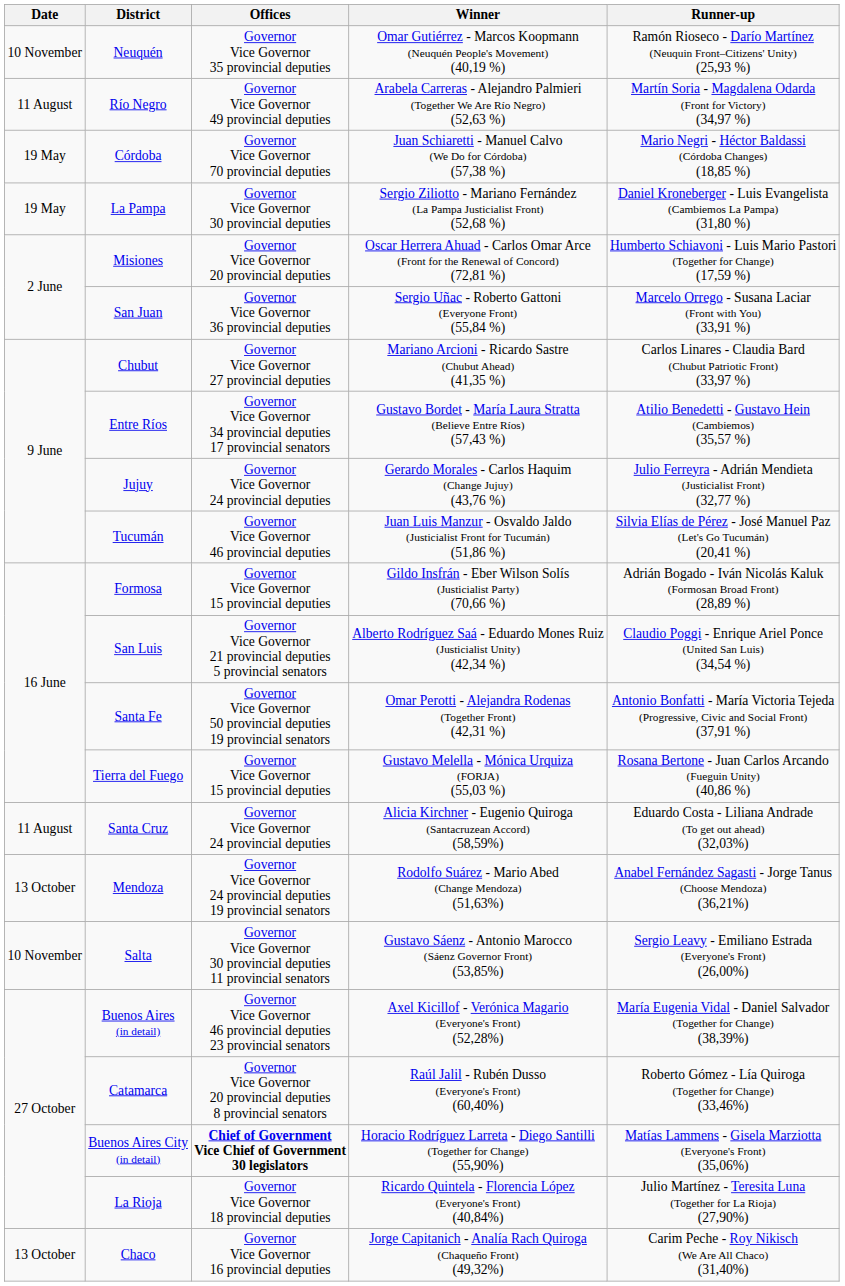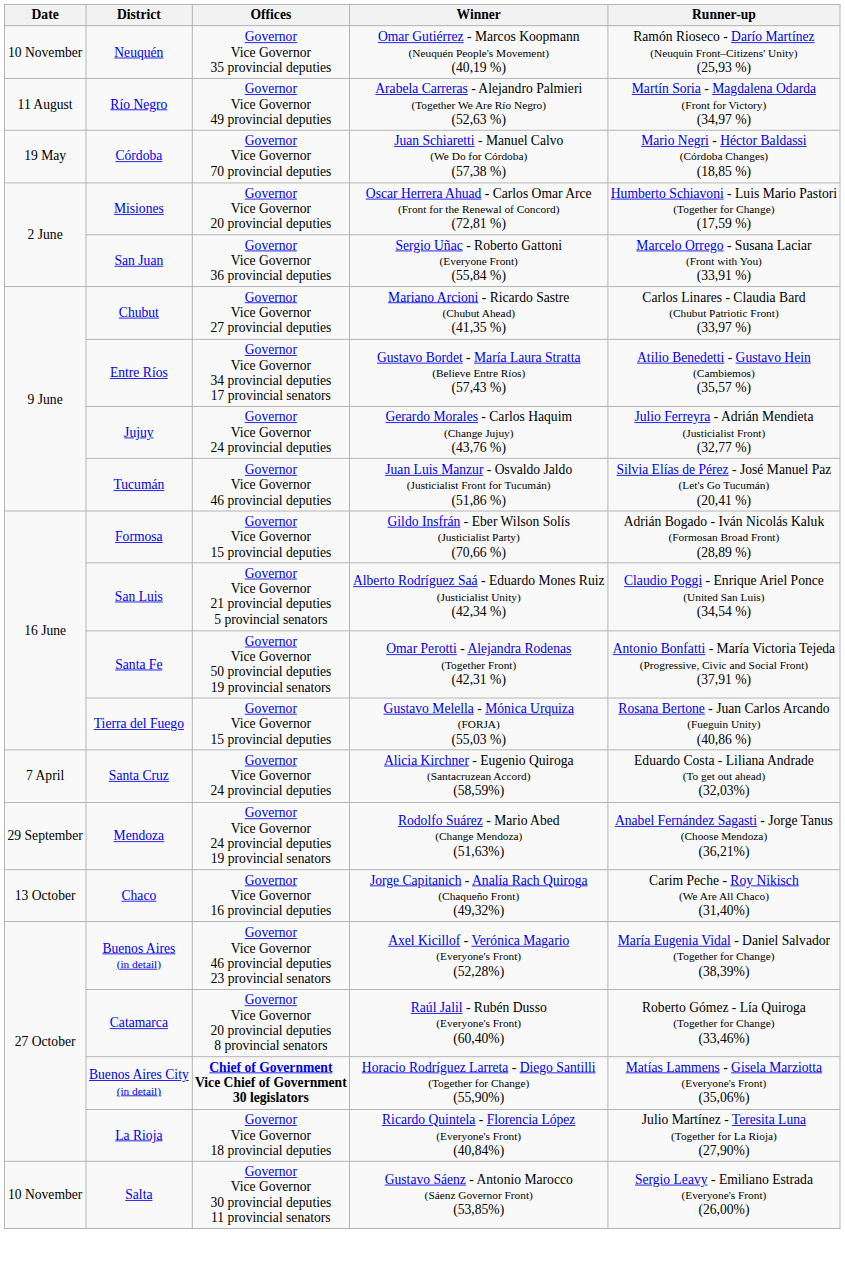- row: 19 May | La Pampa | Governor Vice Governor 30 provincial deputies | Sergio Ziliotto - Mariano Fernández (La Pampa Justicialist Front) (52,68 %) | Daniel Kroneberger - Luis Evangelista (Cambiemos La Pampa) (31,80 %)
Santa Cruz | Date: 11 August -> 7 April
Mendoza | Date: 13 October -> 29 September
rows swapped: Chaco <-> Salta
